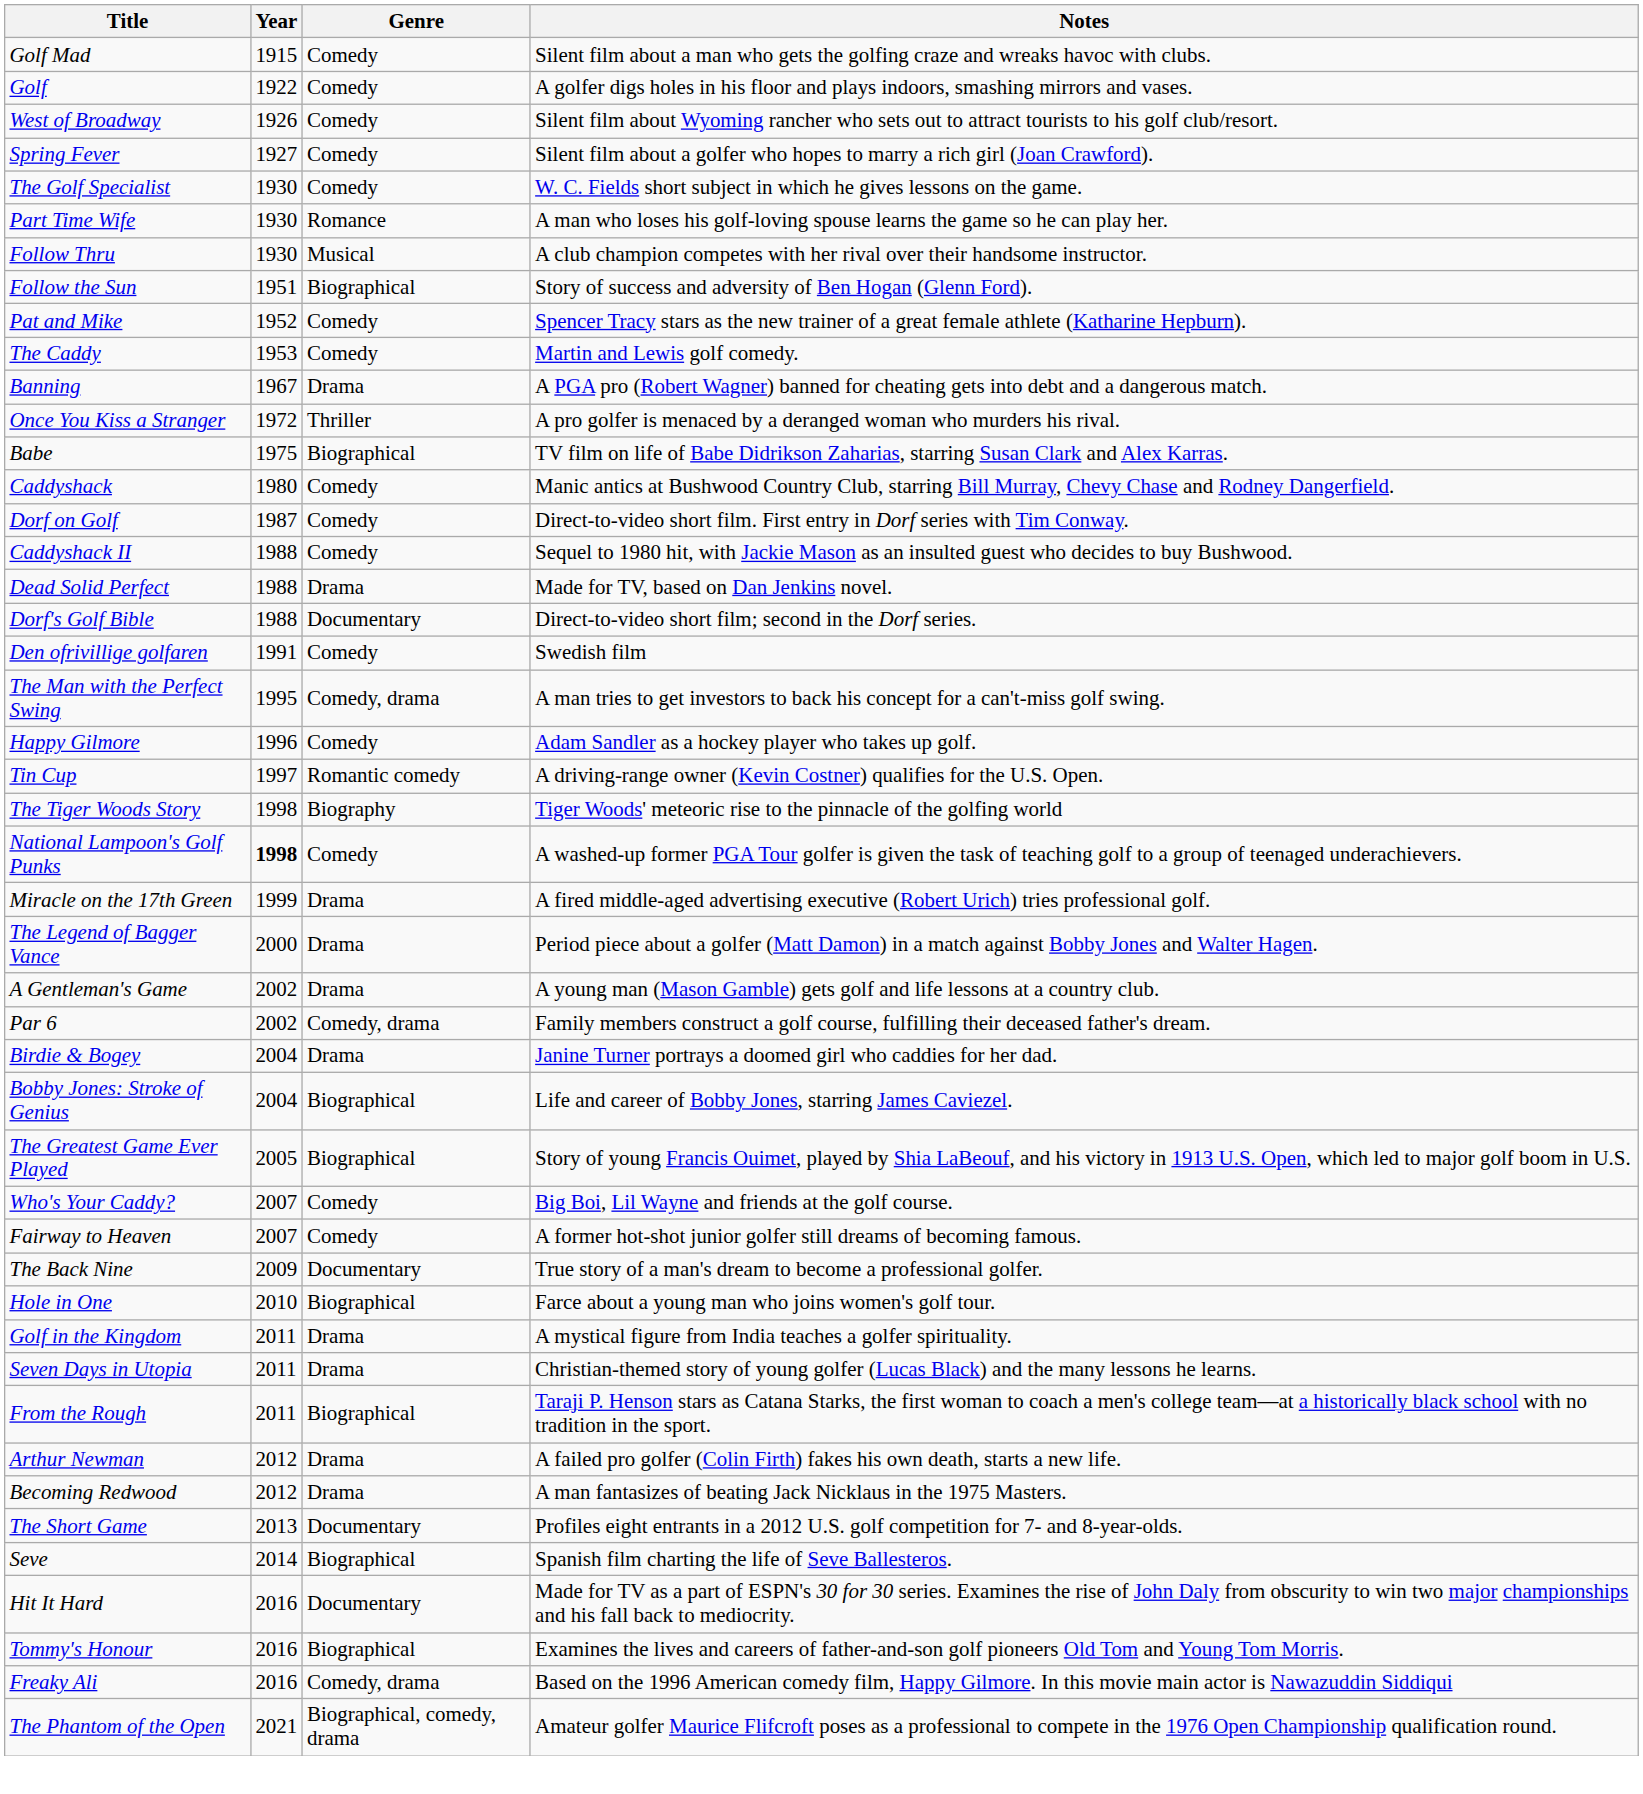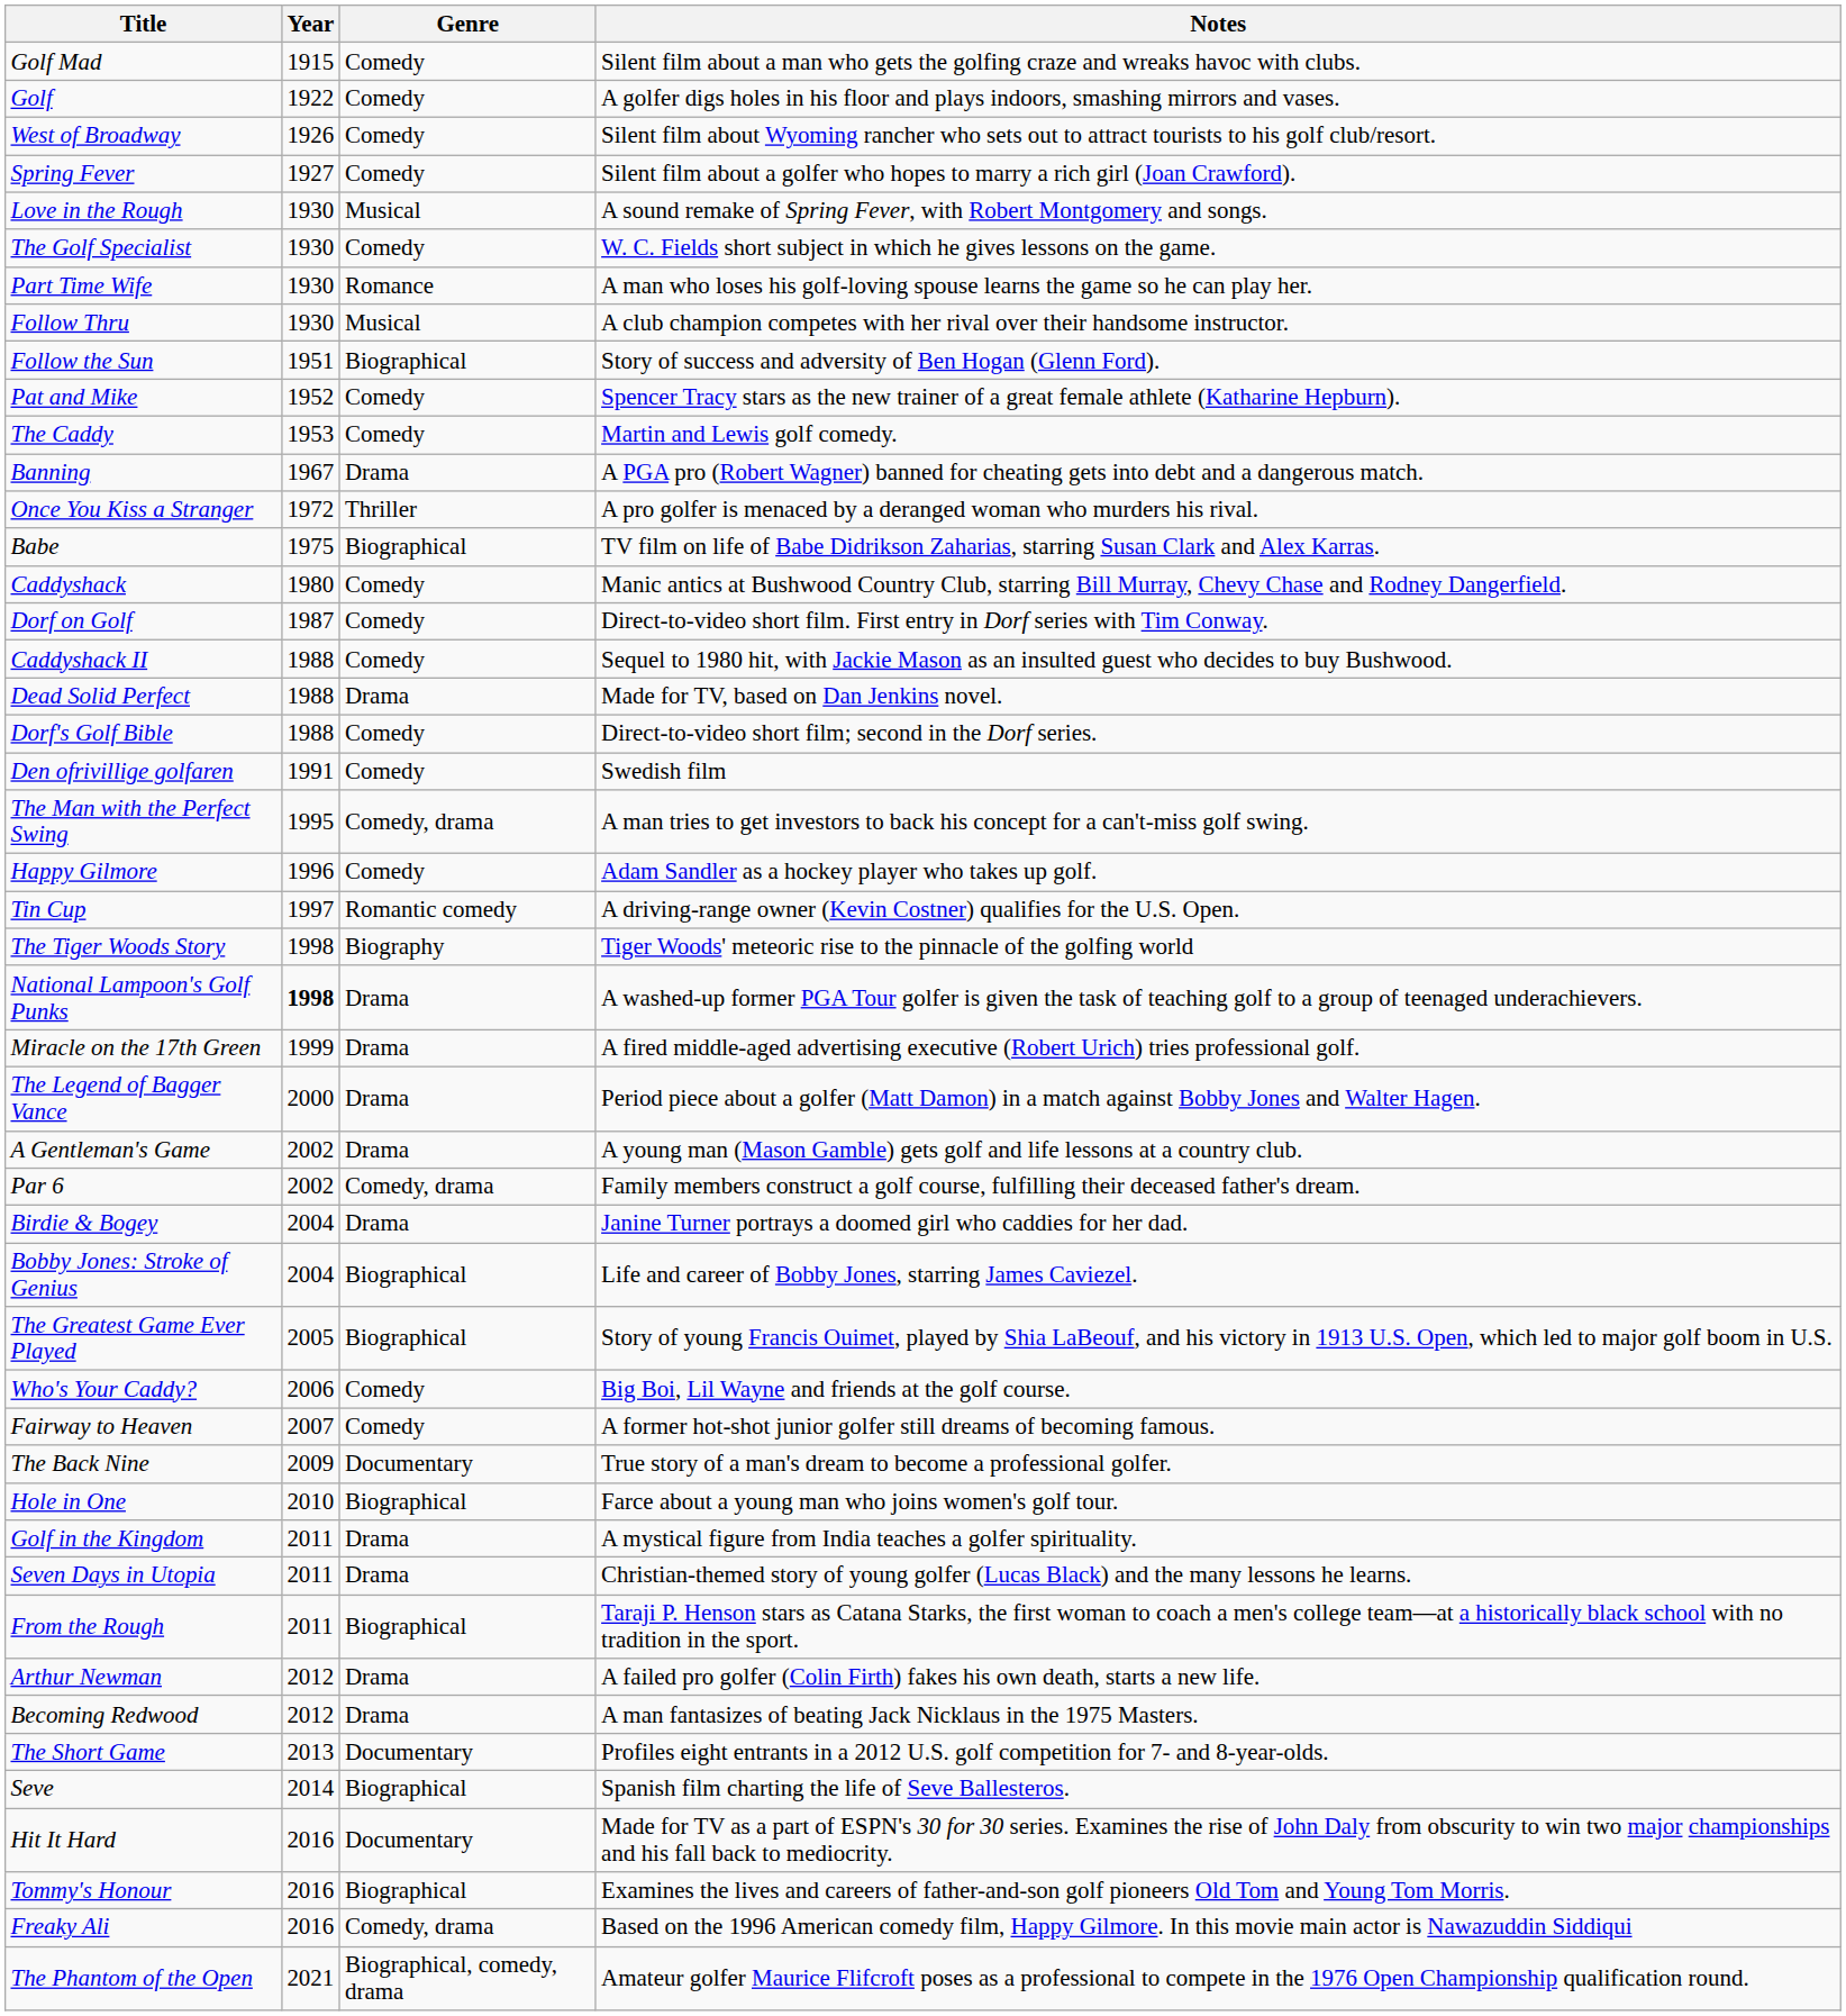+ row: Love in the Rough | 1930 | Musical | A sound remake of Spring Fever, with Robert Montgomery and songs.
Dorf's Golf Bible | Genre: Documentary -> Comedy
National Lampoon's Golf Punks | Genre: Comedy -> Drama
Who's Your Caddy? | Year: 2007 -> 2006
